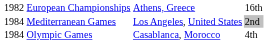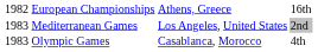Mediterranean Games | column 1: 1984 -> 1983
Olympic Games | column 1: 1984 -> 1983
